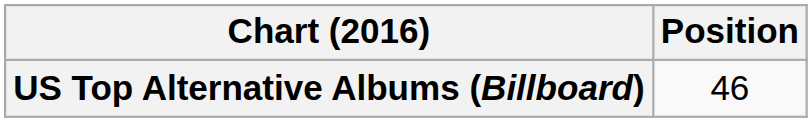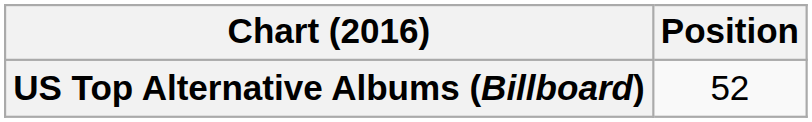US Top Alternative Albums (Billboard) | Position: 46 -> 52
